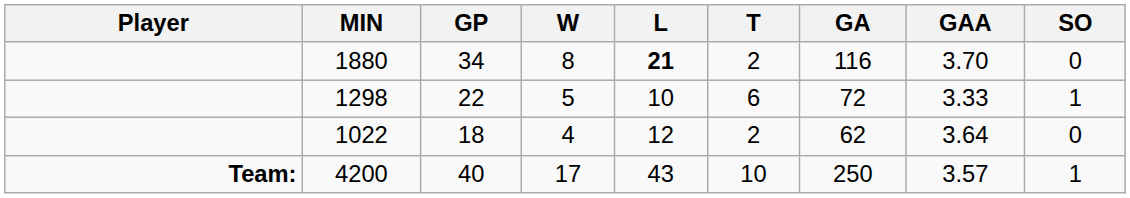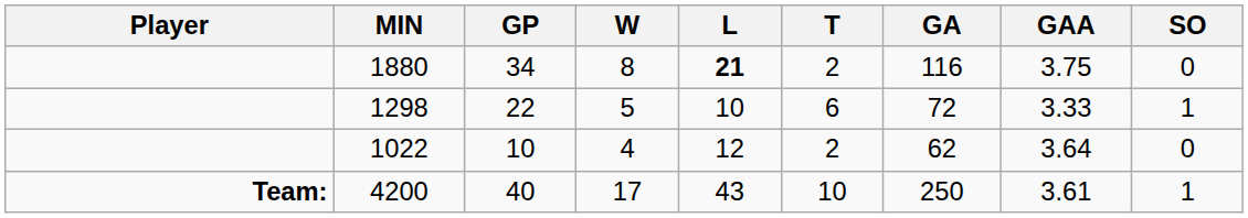1880 | GAA: 3.70 -> 3.75
1022 | GP: 18 -> 10
4200 | GAA: 3.57 -> 3.61
